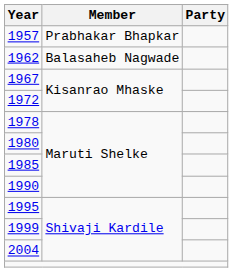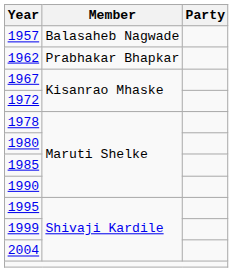1957 | Member: Prabhakar Bhapkar -> Balasaheb Nagwade
1962 | Member: Balasaheb Nagwade -> Prabhakar Bhapkar
